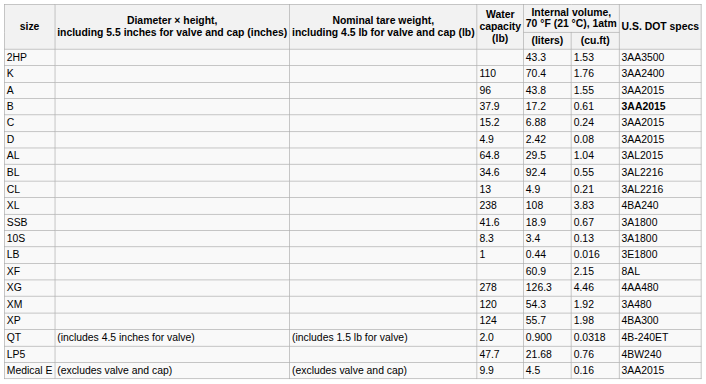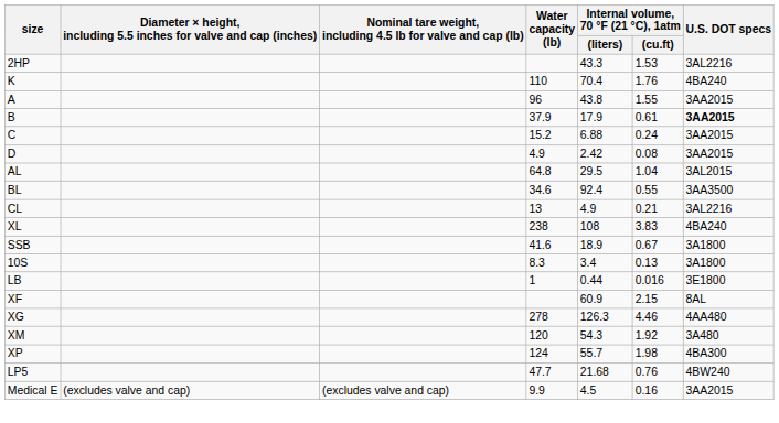2HP | U.S. DOT specs: 3AA3500 -> 3AL2216
K | U.S. DOT specs: 3AA2400 -> 4BA240
B | Internal volume, 70 °F (21 °C), 1atm / (liters): 17.2 -> 17.9
BL | U.S. DOT specs: 3AL2216 -> 3AA3500
- row: QT | (includes 4.5 inches for valve) | (includes 1.5 lb for valve) | 2.0 | 0.900 | 0.0318 | 4B-240ET
